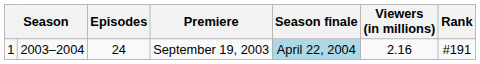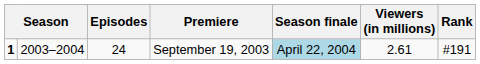September 19, 2003 | column 1: normal -> bold
September 19, 2003 | Viewers (in millions): 2.16 -> 2.61
